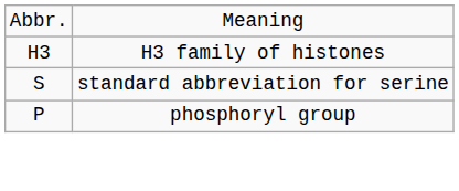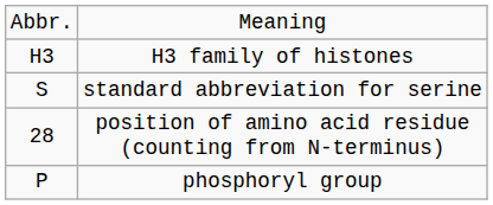+ row: 28 | position of amino acid residue (counting from N-terminus)
